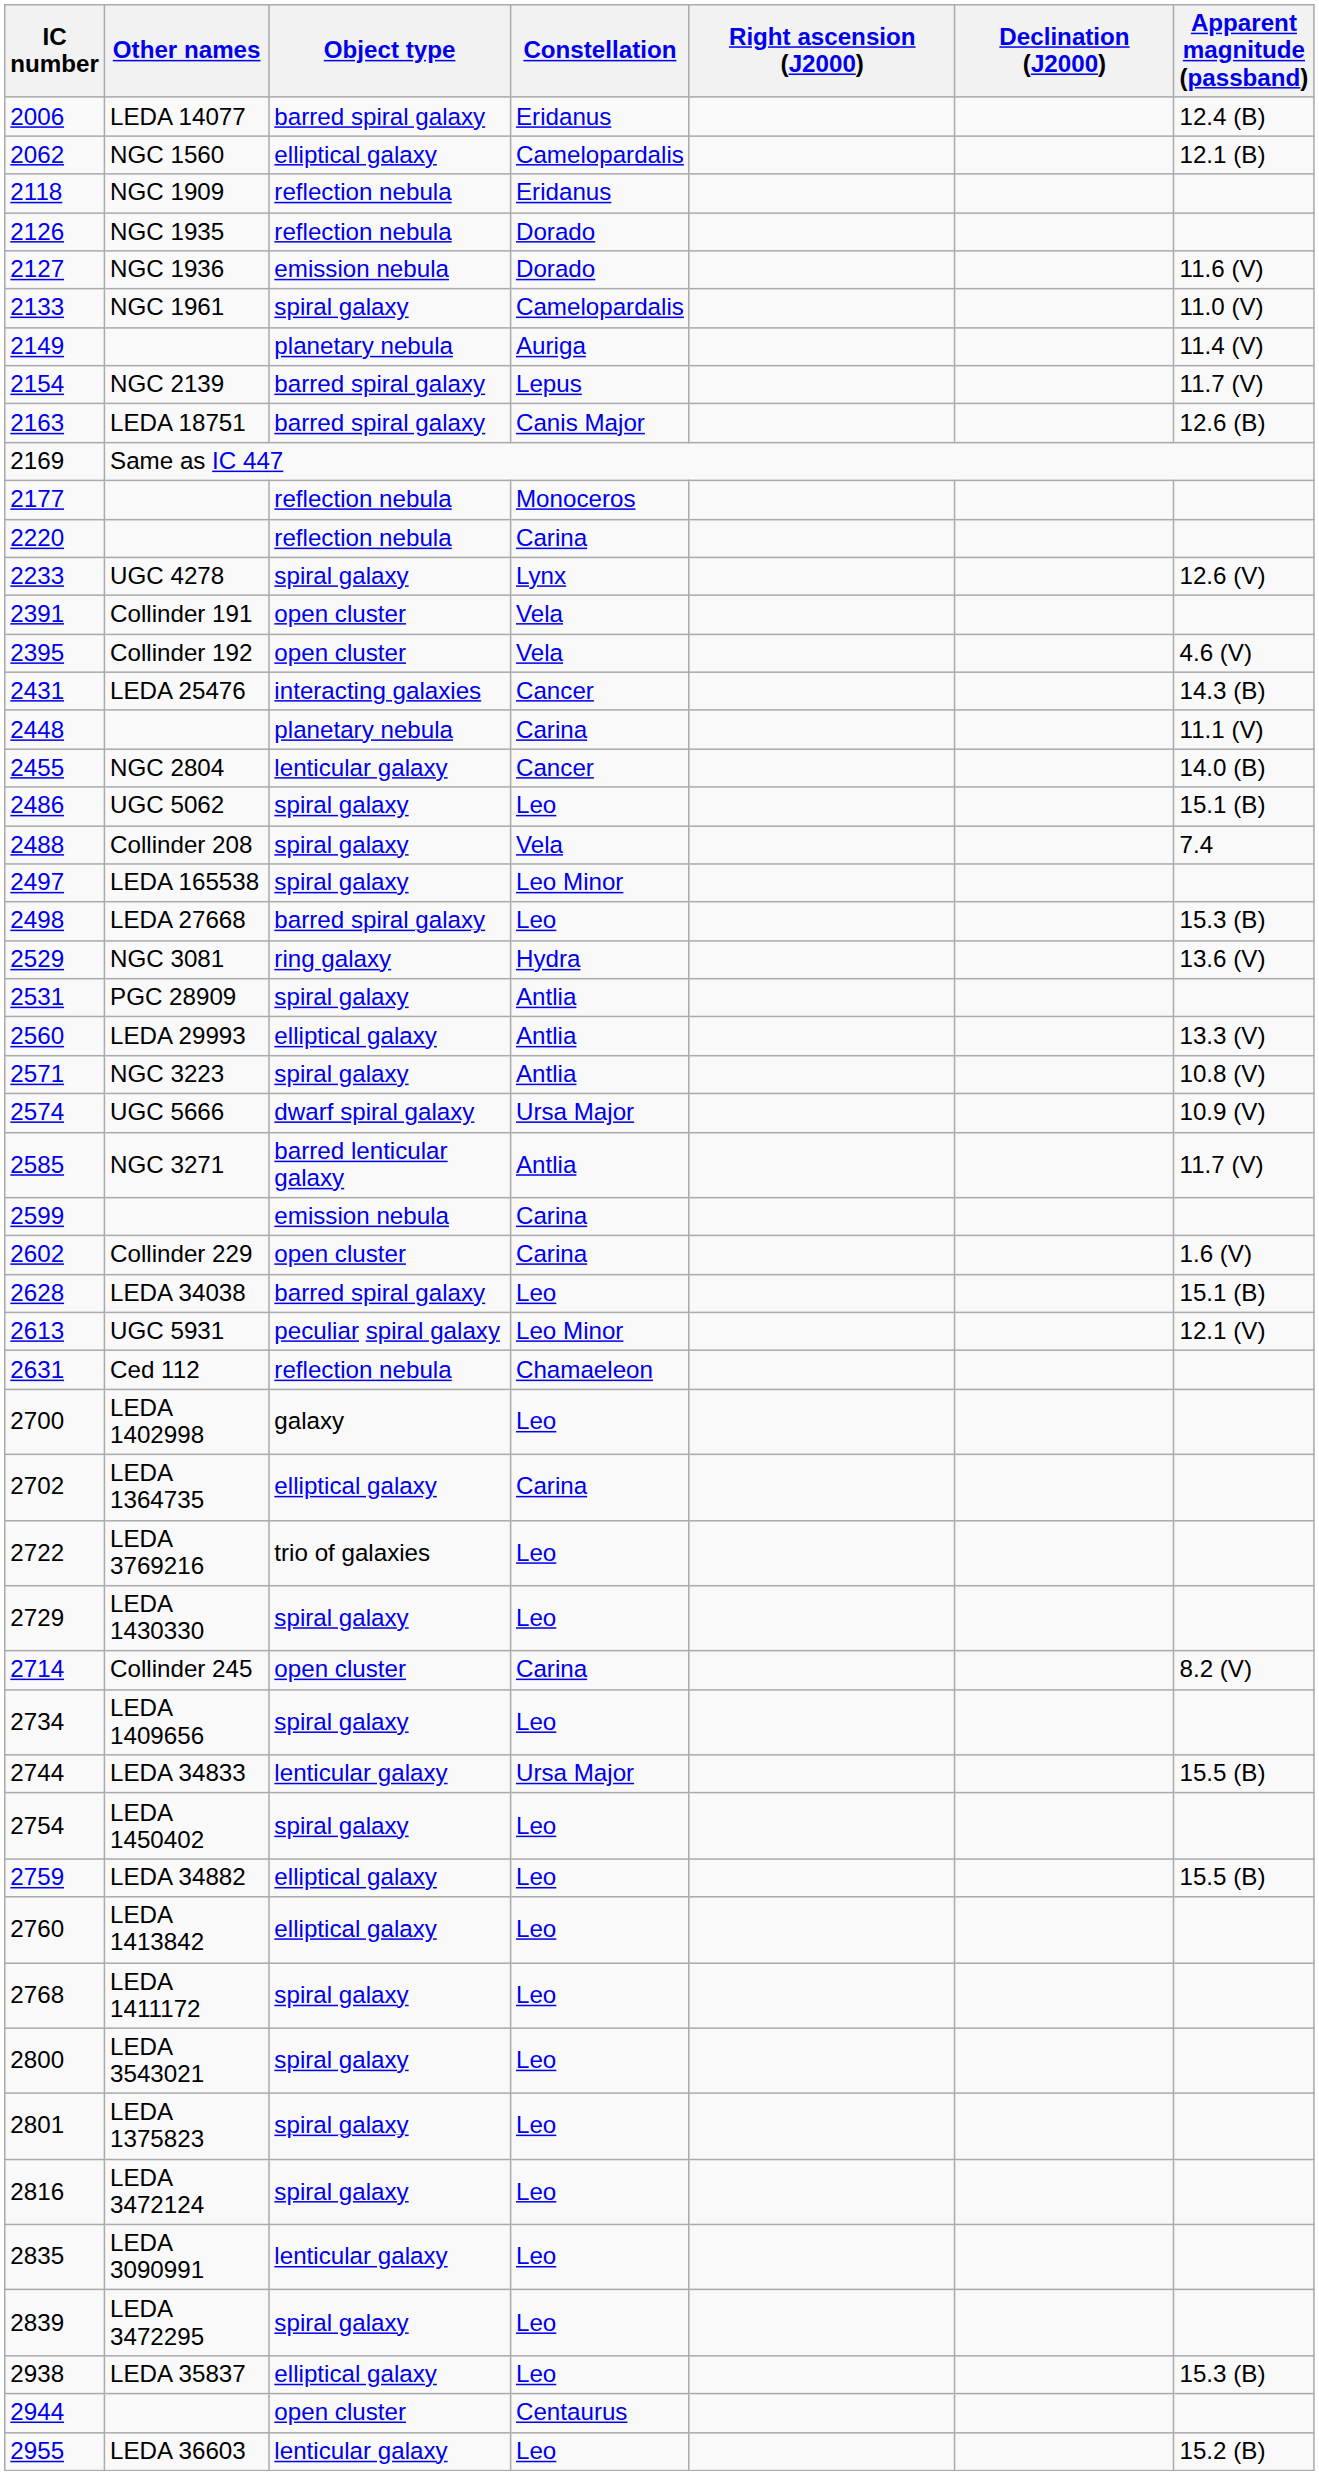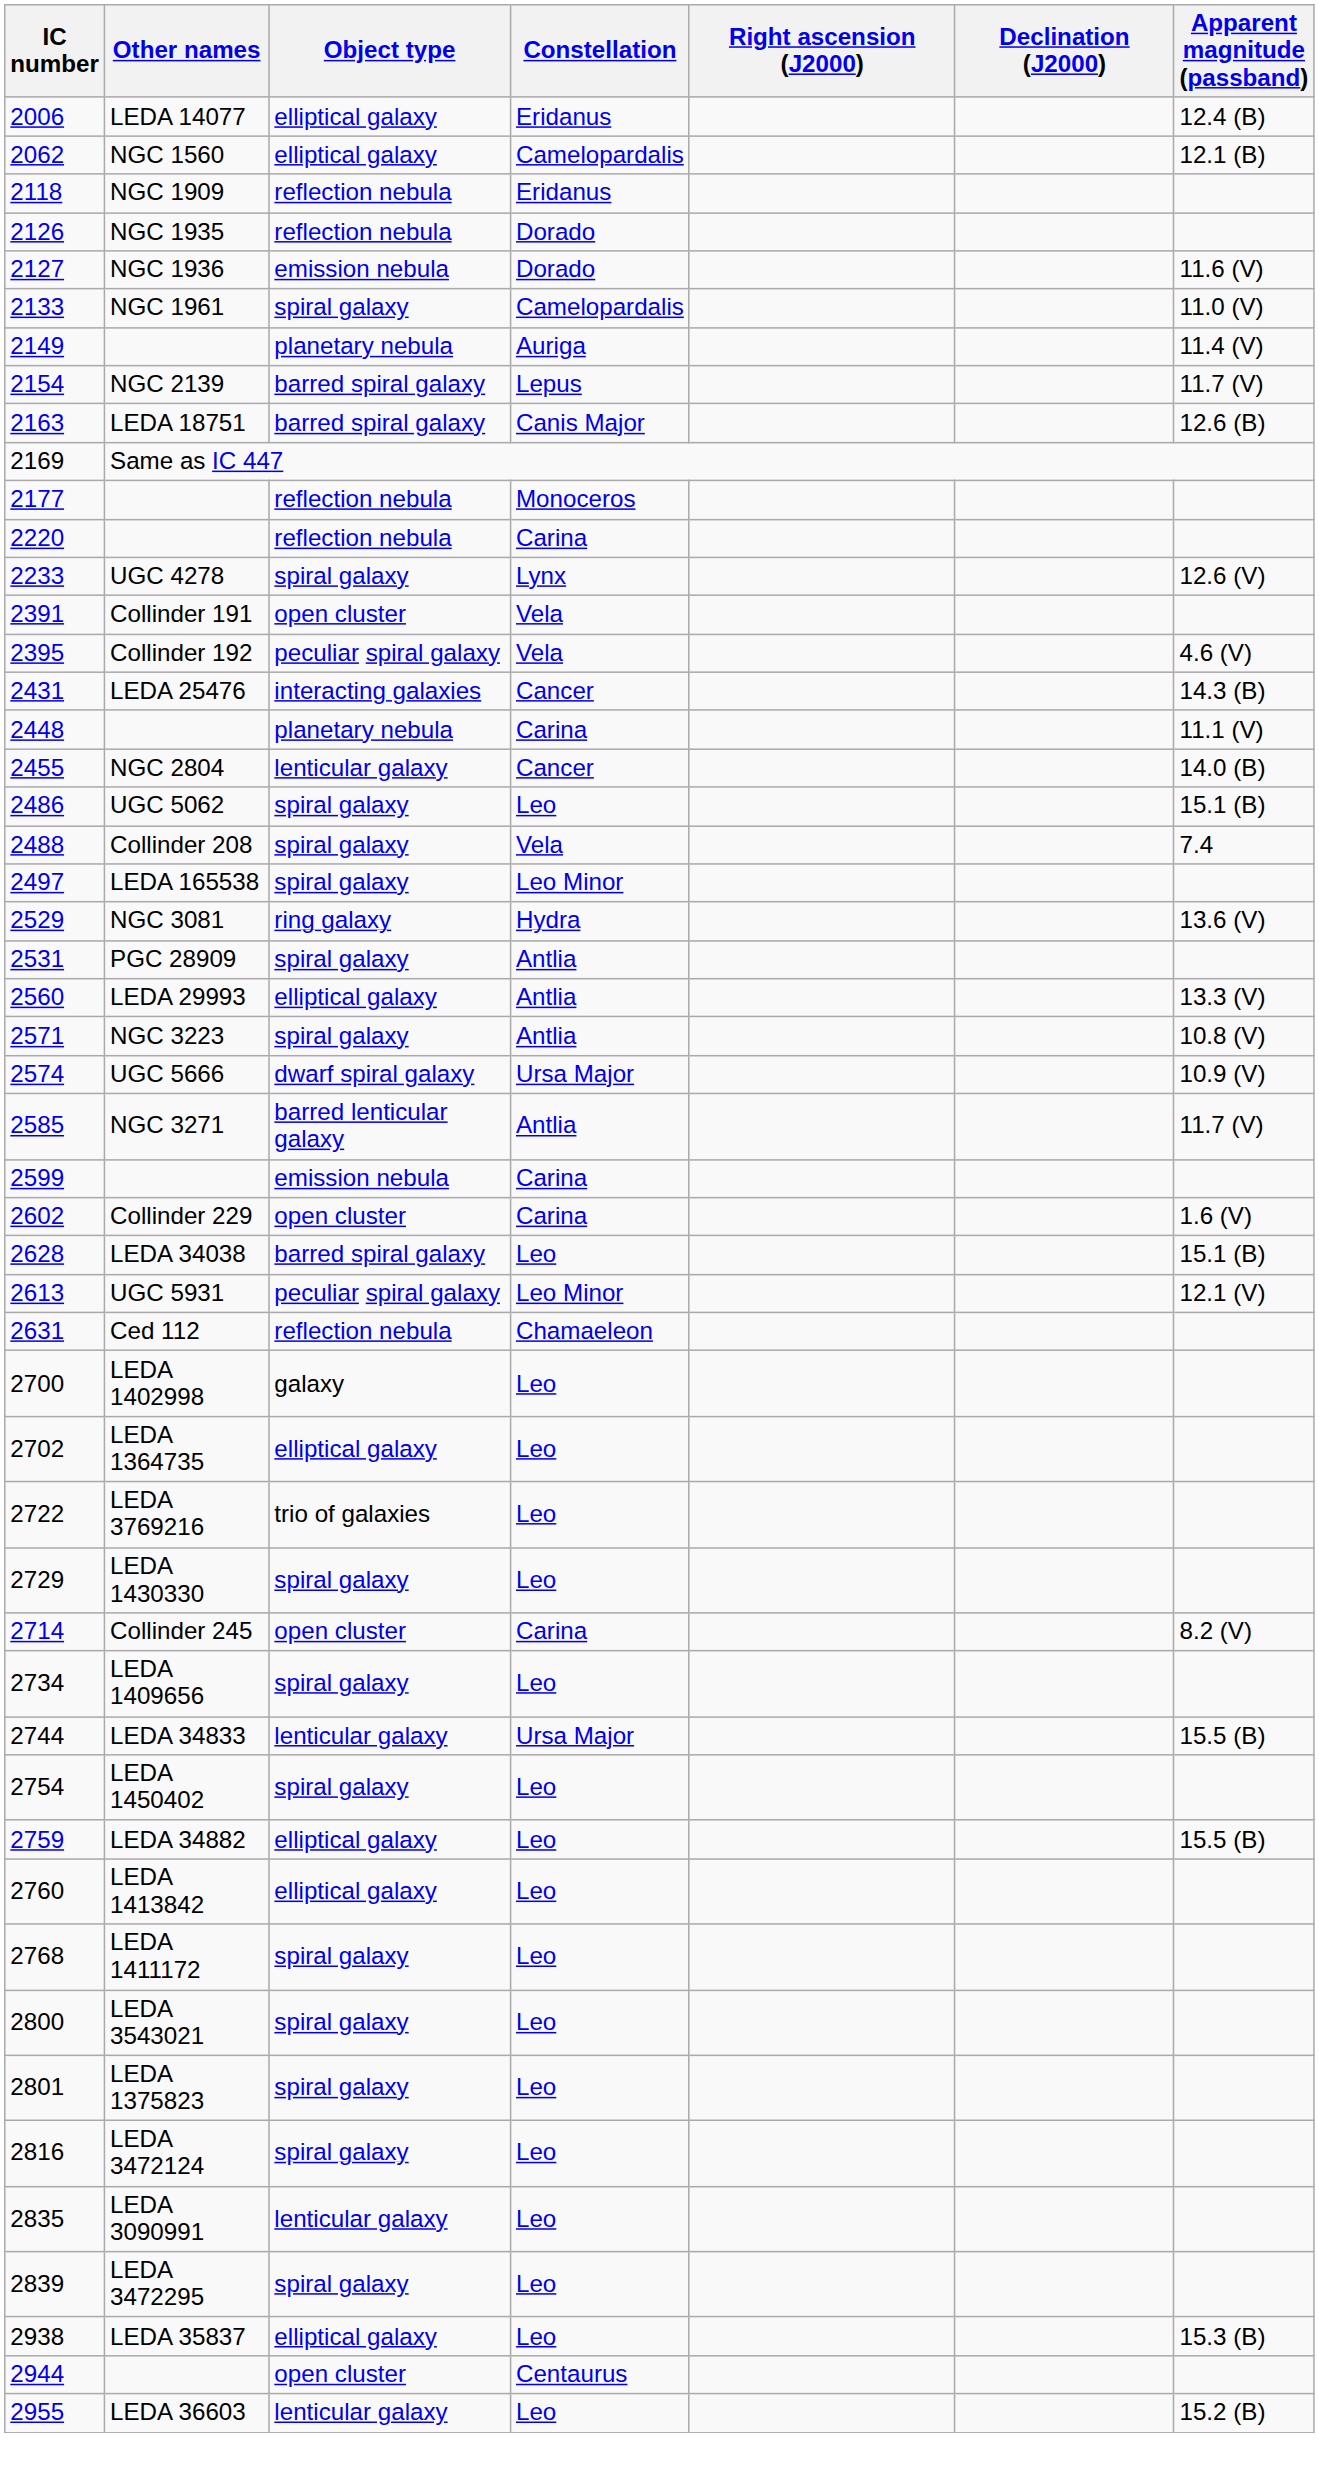LEDA 14077 | Object type: barred spiral galaxy -> elliptical galaxy
Collinder 192 | Object type: open cluster -> peculiar spiral galaxy
- row: 2498 | LEDA 27668 | barred spiral galaxy | Leo | 15.3 (B)
LEDA 1364735 | Constellation: Carina -> Leo
